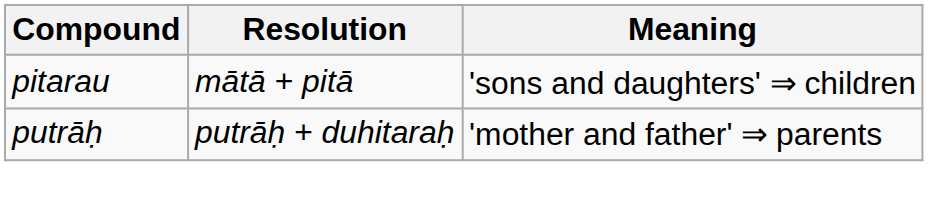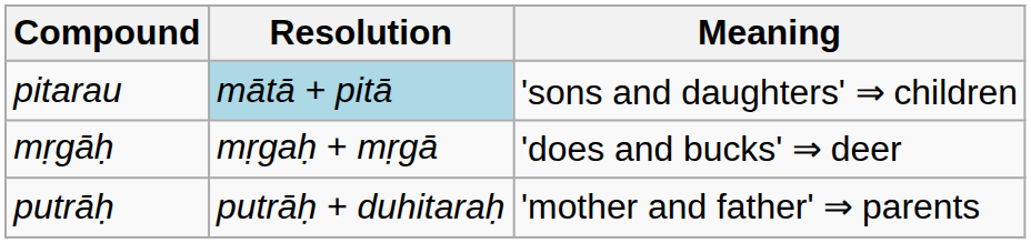pitarau | Resolution: no background -> lightblue background
+ row: mṛgāḥ | mṛgaḥ + mṛgā | 'does and bucks' ⇒ deer
